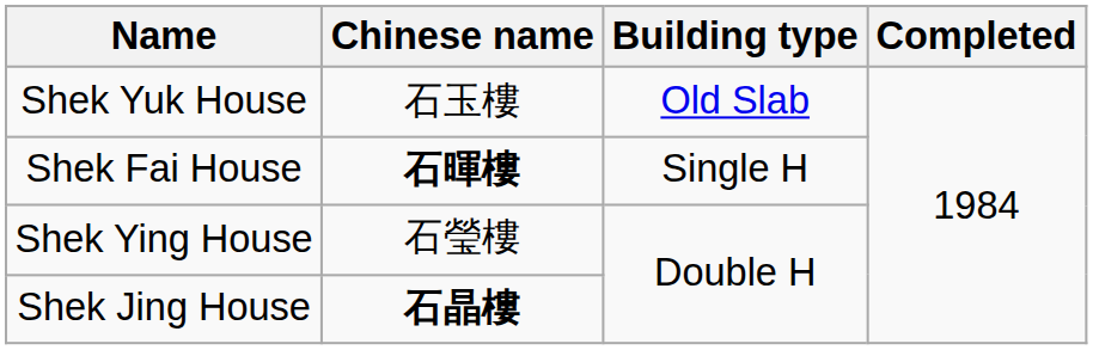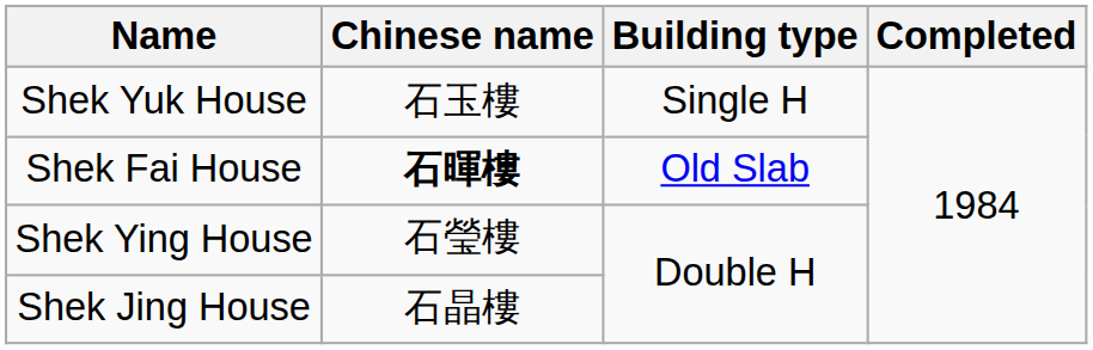Shek Yuk House | Building type: Old Slab -> Single H
Shek Fai House | Building type: Single H -> Old Slab
Shek Jing House | Chinese name: bold -> normal
